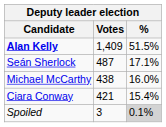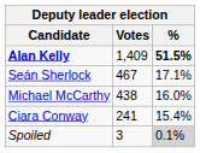Alan Kelly | %: normal -> bold
Seán Sherlock | Votes: 487 -> 467
Ciara Conway | Votes: 421 -> 241
